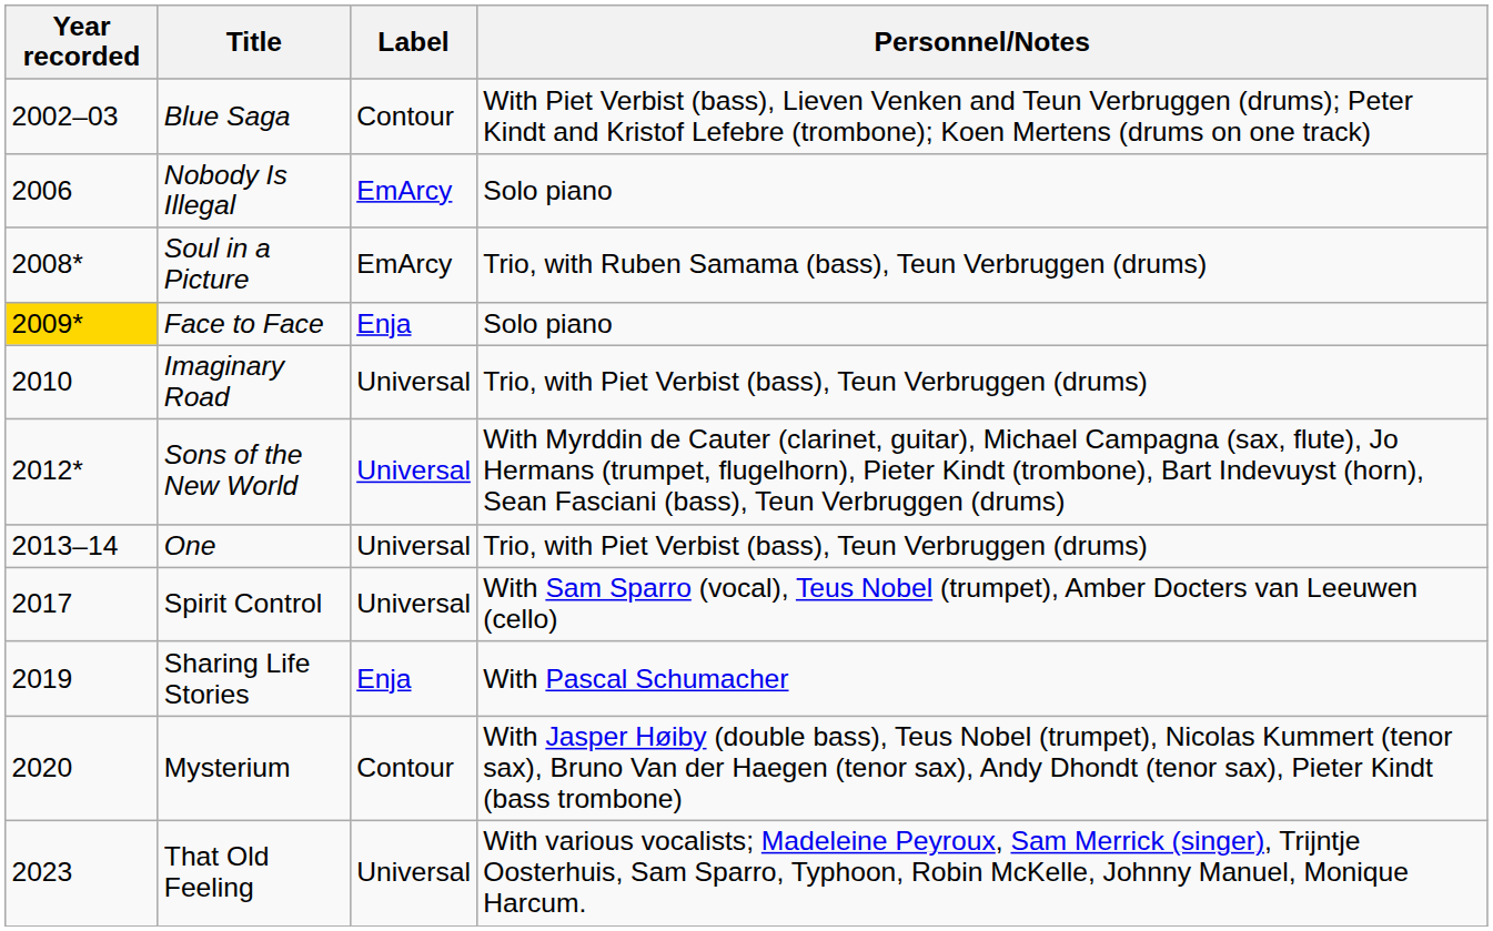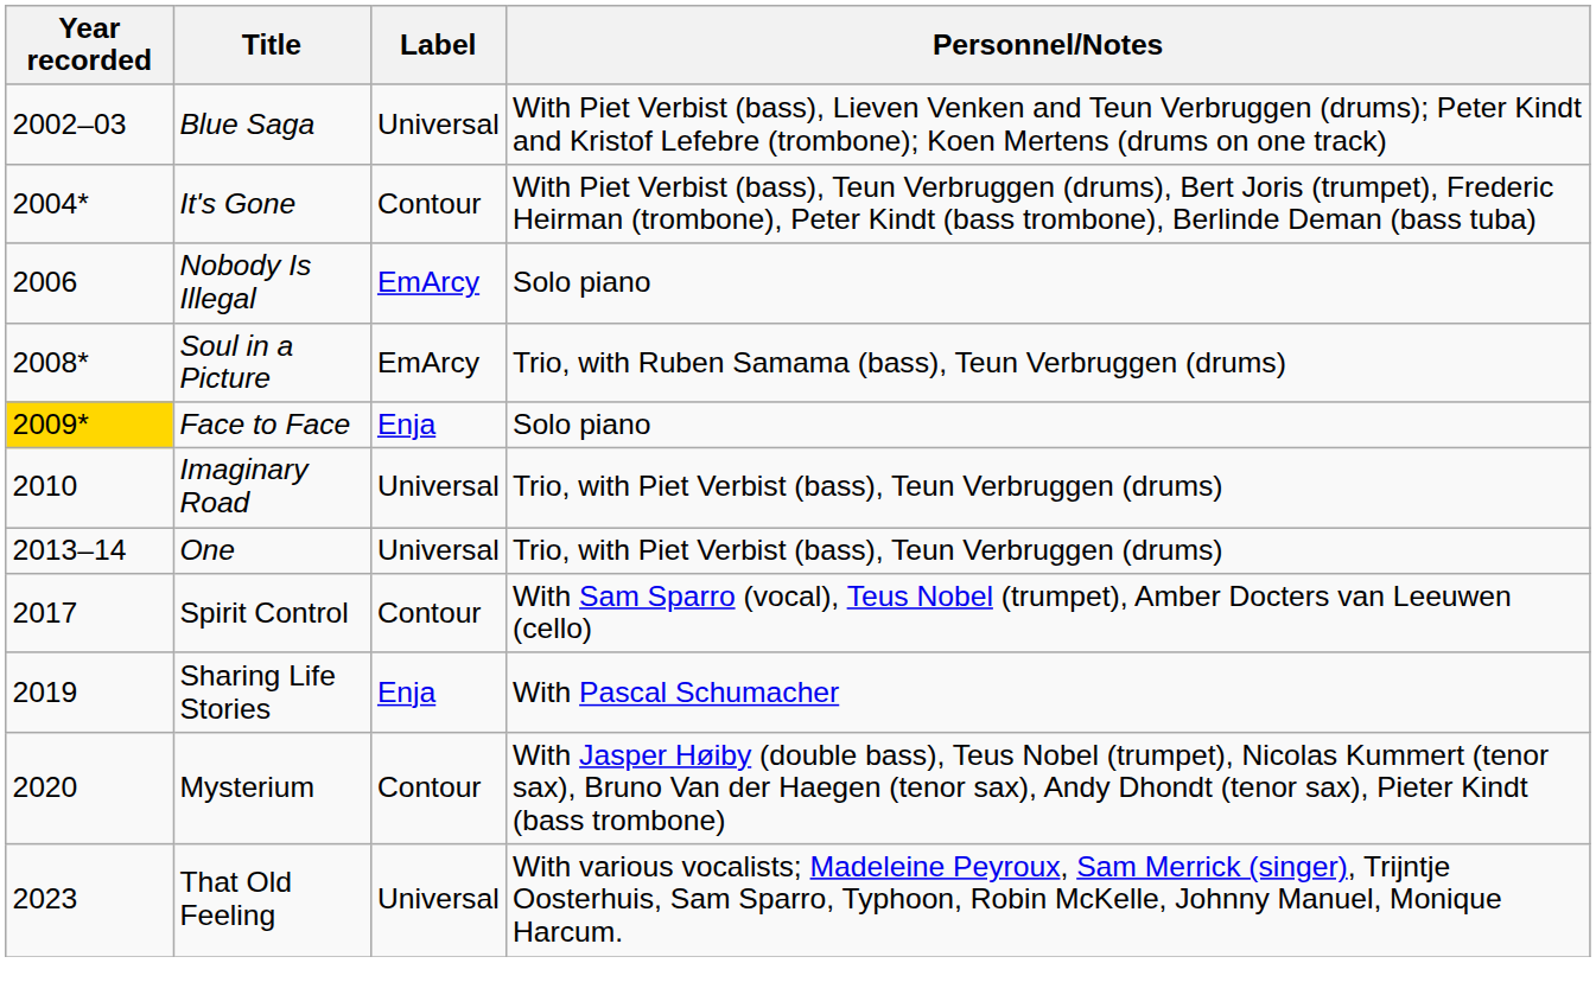Blue Saga | Label: Contour -> Universal
+ row: 2004* | It's Gone | Contour | With Piet Verbist (bass), Teun Verbruggen (drums), Bert Joris (trumpet), Frederic Heirman (trombone), Peter Kindt (bass trombone), Berlinde Deman (bass tuba)
- row: 2012* | Sons of the New World | Universal | With Myrddin de Cauter (clarinet, guitar), Michael Campagna (sax, flute), Jo Hermans (trumpet, flugelhorn), Pieter Kindt (trombone), Bart Indevuyst (horn), Sean Fasciani (bass), Teun Verbruggen (drums)
Spirit Control | Label: Universal -> Contour
